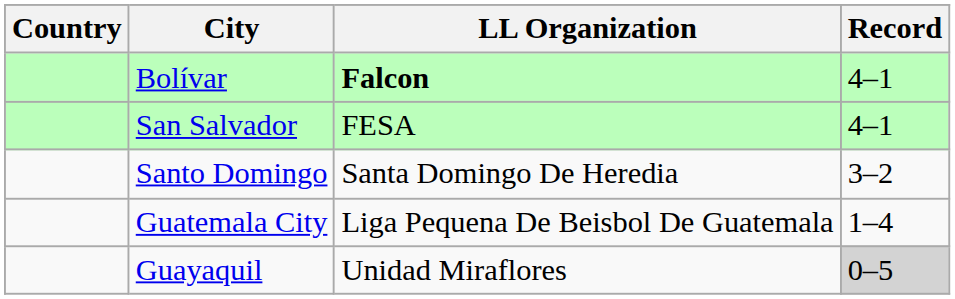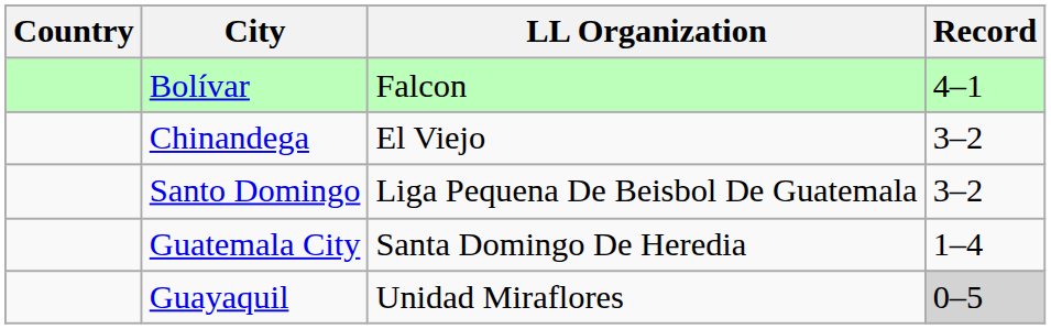Bolívar | LL Organization: bold -> normal
- row: San Salvador | FESA | 4–1
+ row: Chinandega | El Viejo | 3–2
Santo Domingo | LL Organization: Santa Domingo De Heredia -> Liga Pequena De Beisbol De Guatemala
Guatemala City | LL Organization: Liga Pequena De Beisbol De Guatemala -> Santa Domingo De Heredia
